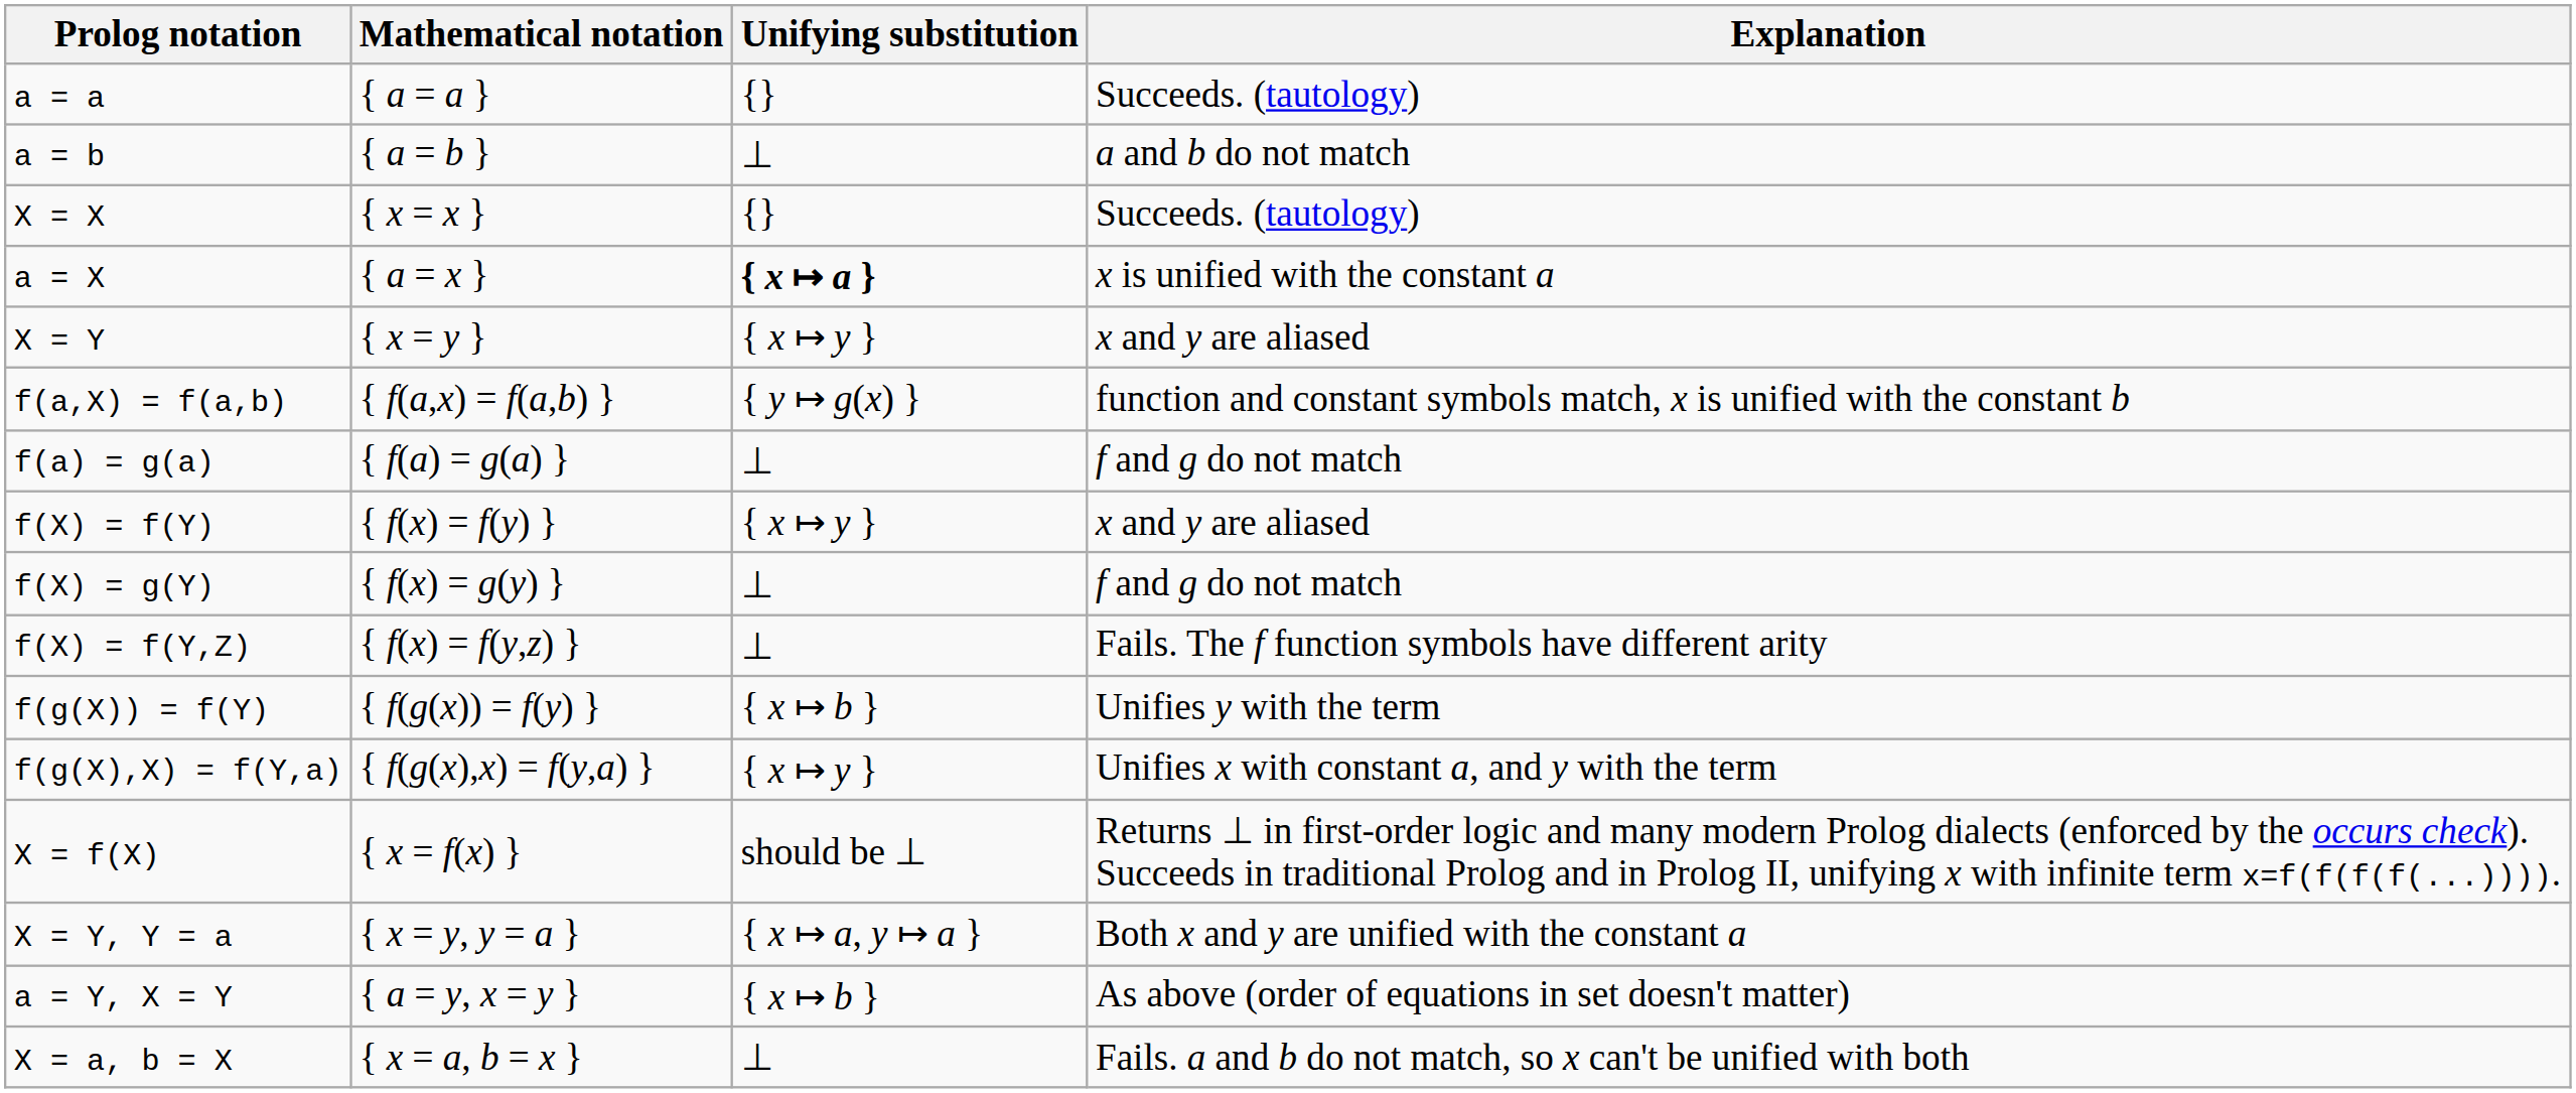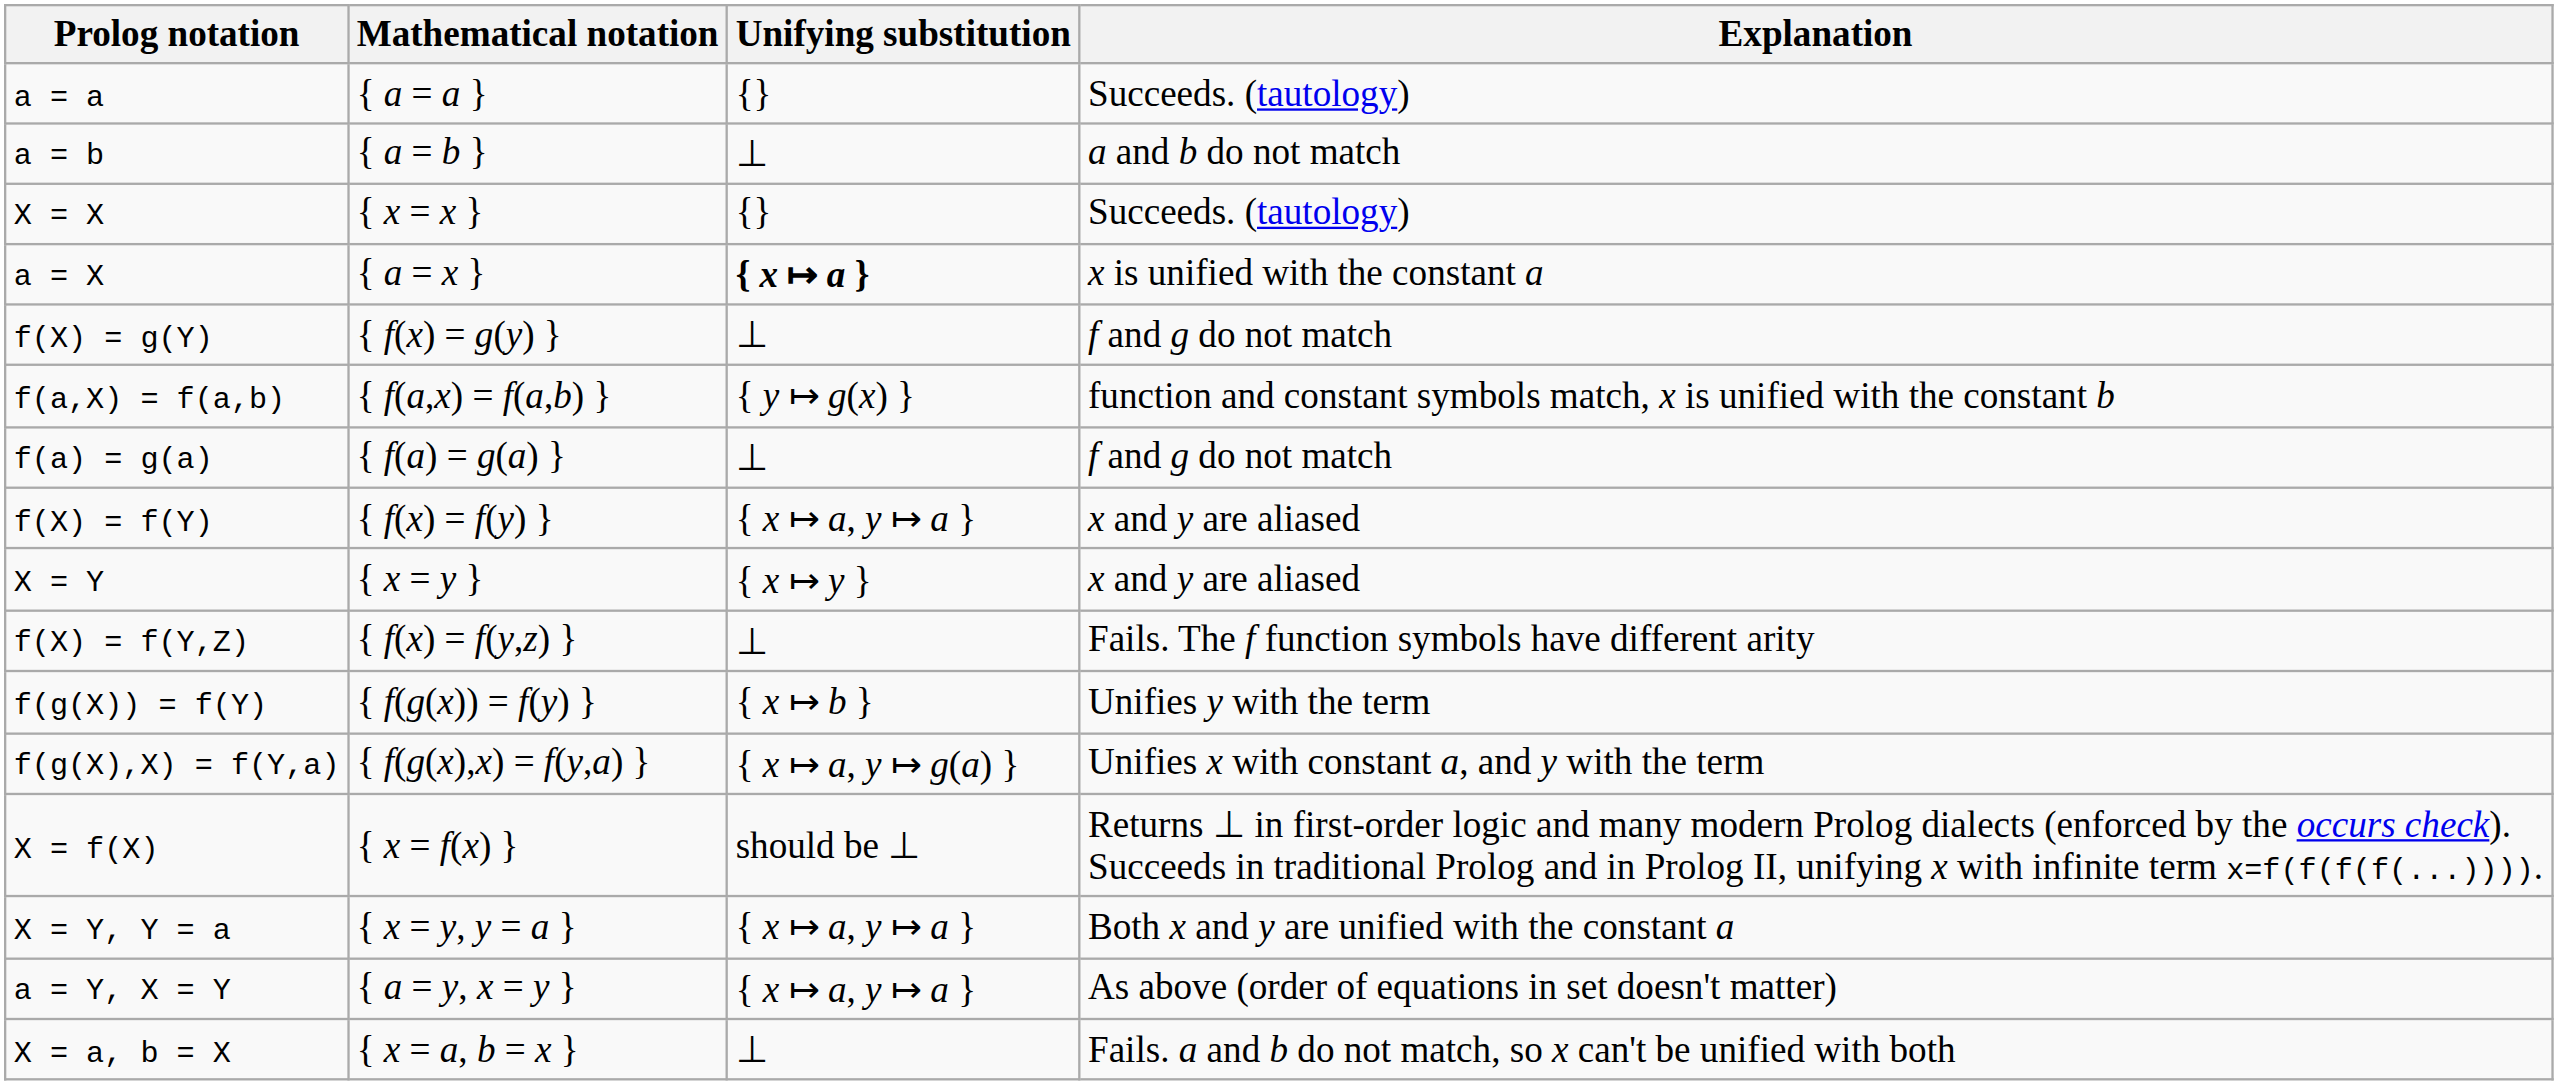rows swapped: X = Y <-> f(X) = g(Y)
f(X) = f(Y) | Unifying substitution: { x ↦ y } -> { x ↦ a, y ↦ a }
f(g(X),X) = f(Y,a) | Unifying substitution: { x ↦ y } -> { x ↦ a, y ↦ g(a) }
a = Y, X = Y | Unifying substitution: { x ↦ b } -> { x ↦ a, y ↦ a }
